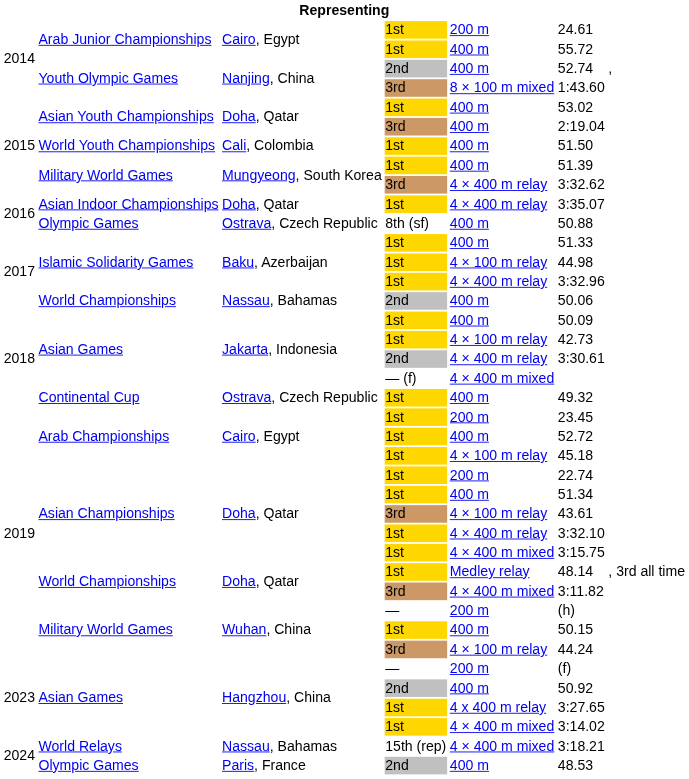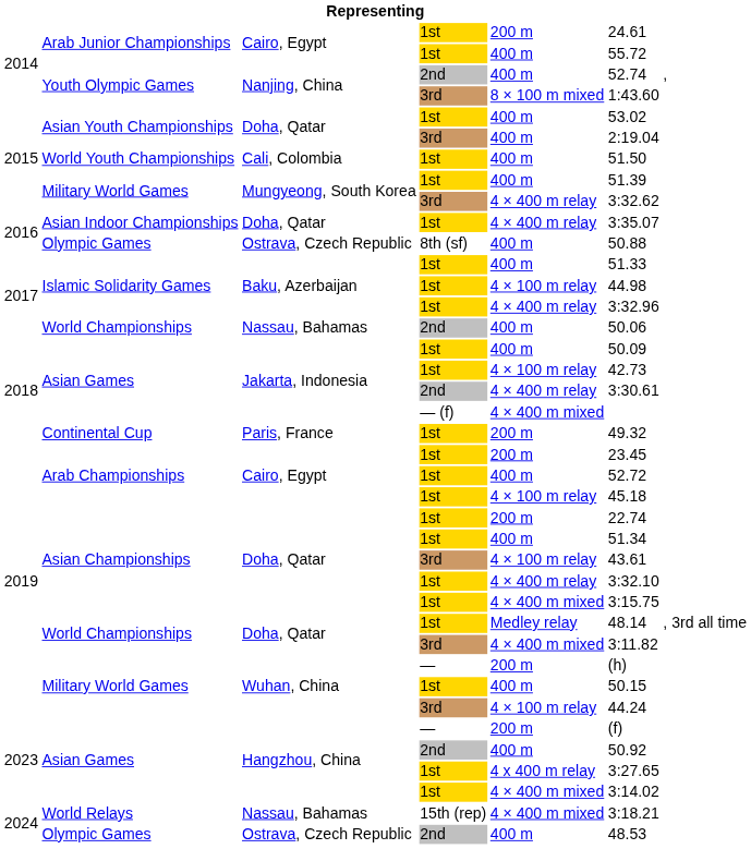Continental Cup | column 3: Ostrava, Czech Republic -> Paris, France
Continental Cup | column 5: 400 m -> 200 m
Olympic Games / 2nd | column 3: Paris, France -> Ostrava, Czech Republic
